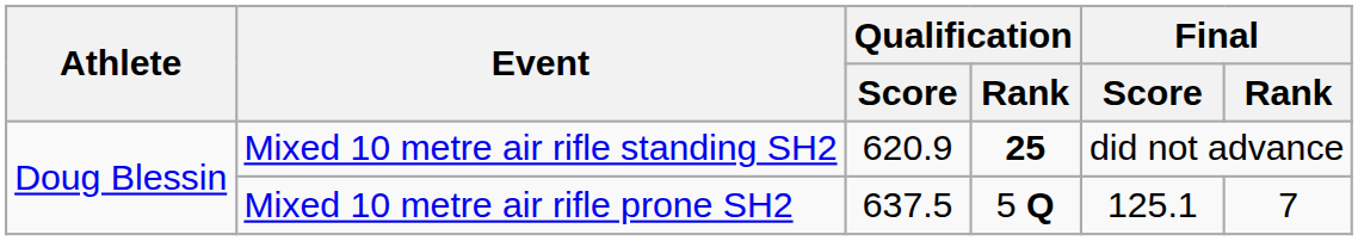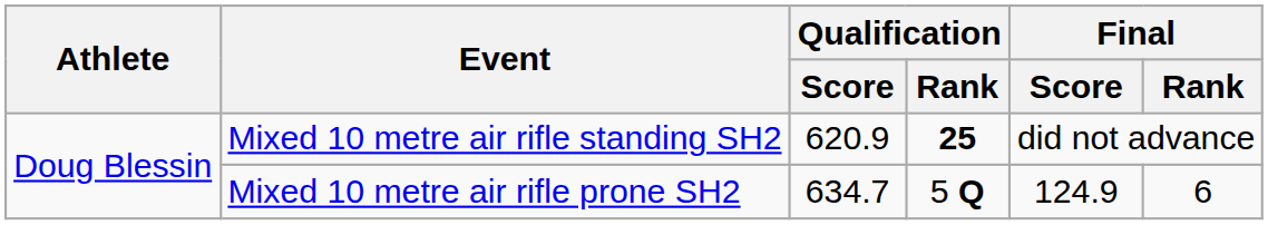Mixed 10 metre air rifle prone SH2 | Qualification / Score: 637.5 -> 634.7
Mixed 10 metre air rifle prone SH2 | Final / Score: 125.1 -> 124.9
Mixed 10 metre air rifle prone SH2 | Final / Rank: 7 -> 6
